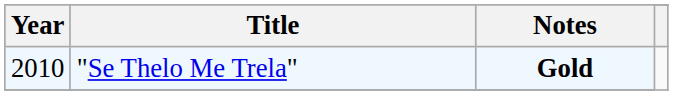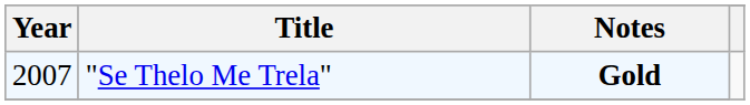"Se Thelo Me Trela" | Year: 2010 -> 2007
